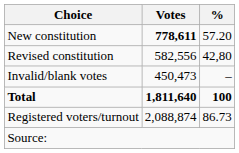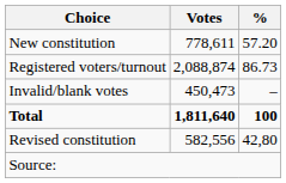New constitution | Votes: bold -> normal
rows swapped: Revised constitution <-> Registered voters/turnout
